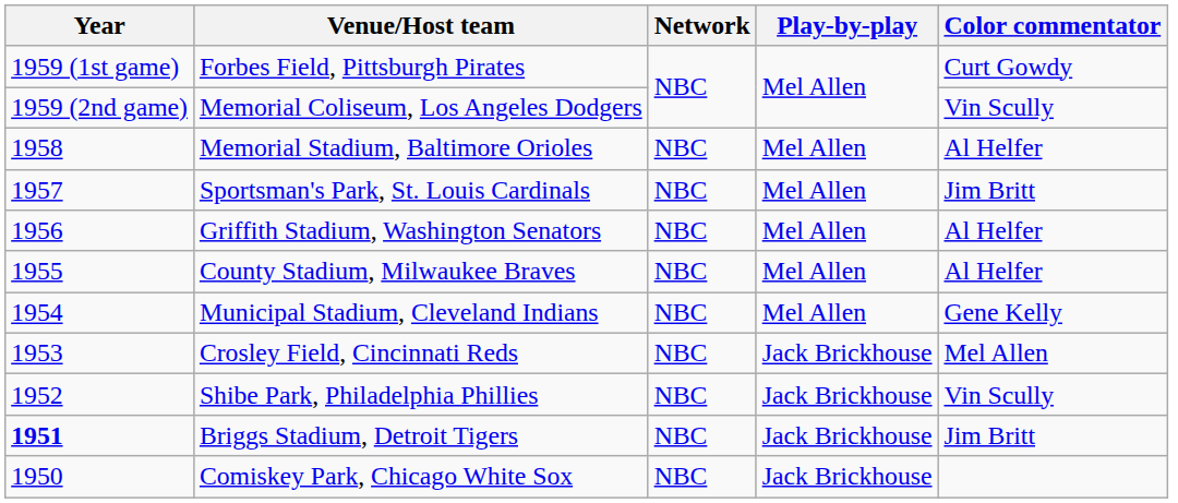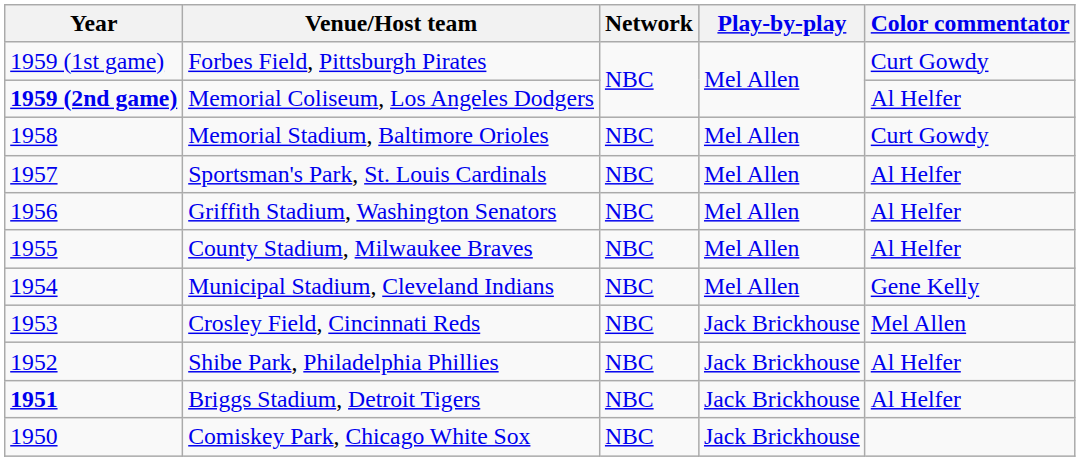Memorial Coliseum, Los Angeles Dodgers | Year: normal -> bold
Memorial Coliseum, Los Angeles Dodgers | Color commentator: Vin Scully -> Al Helfer
Memorial Stadium, Baltimore Orioles | Color commentator: Al Helfer -> Curt Gowdy
Sportsman's Park, St. Louis Cardinals | Color commentator: Jim Britt -> Al Helfer
Shibe Park, Philadelphia Phillies | Color commentator: Vin Scully -> Al Helfer
Briggs Stadium, Detroit Tigers | Color commentator: Jim Britt -> Al Helfer
